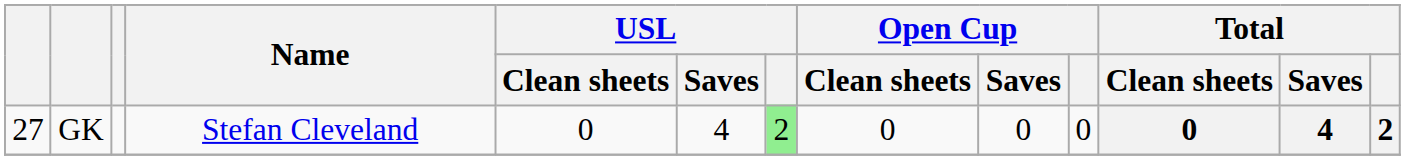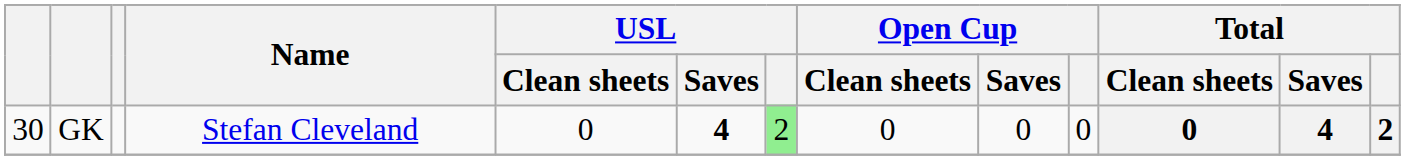GK | column 1: 27 -> 30
GK | USL / Saves: normal -> bold
